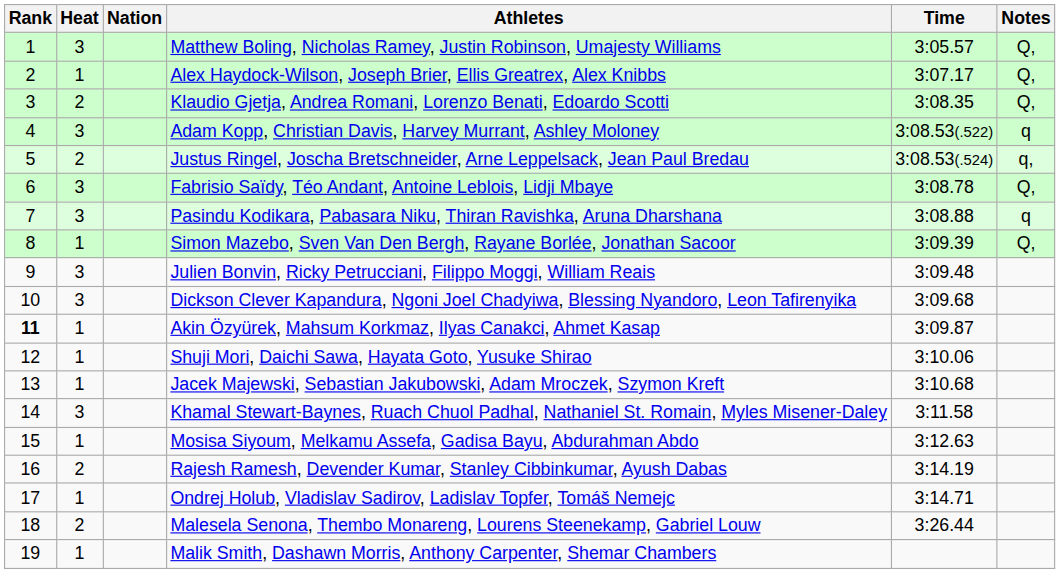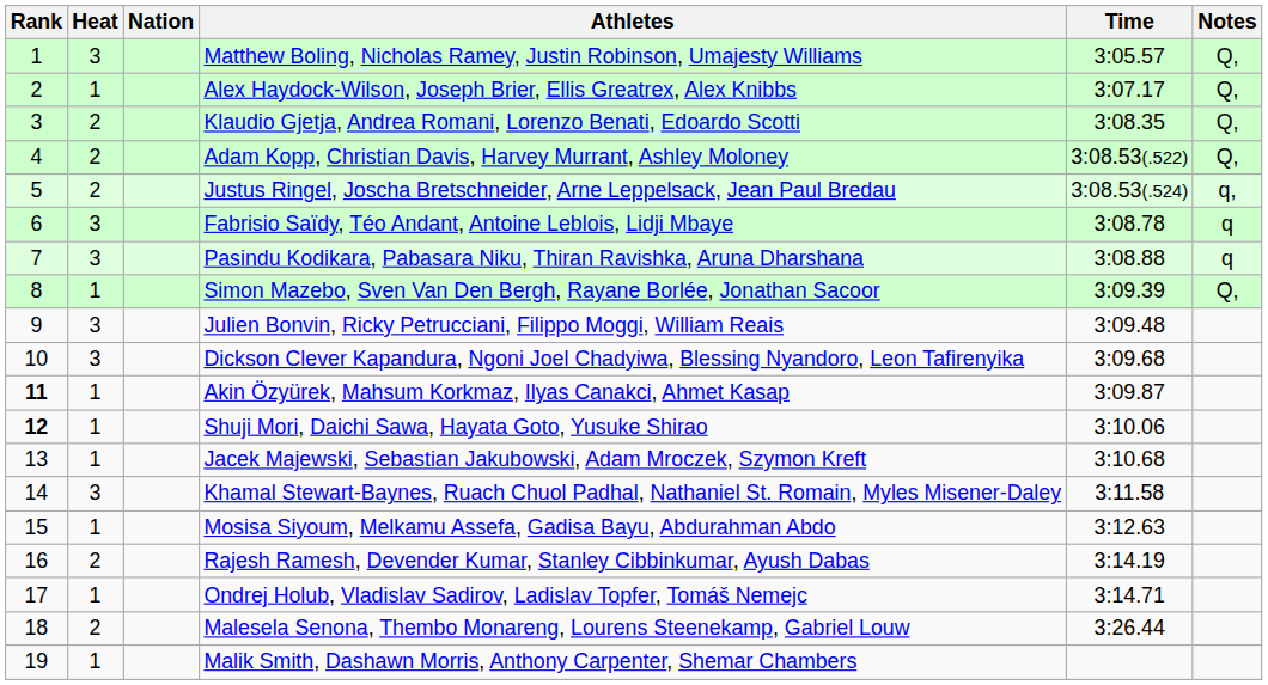Adam Kopp, Christian Davis, Harvey Murrant, Ashley Moloney | Heat: 3 -> 2
Adam Kopp, Christian Davis, Harvey Murrant, Ashley Moloney | Notes: q -> Q,
Fabrisio Saïdy, Téo Andant, Antoine Leblois, Lidji Mbaye | Notes: Q, -> q
Shuji Mori, Daichi Sawa, Hayata Goto, Yusuke Shirao | Rank: normal -> bold
